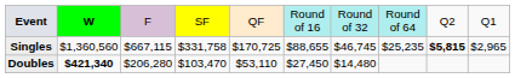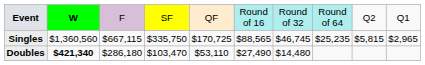Singles | column 4: $331,758 -> $335,750
Singles | column 6: $88,655 -> $88,565
Singles | column 9: bold -> normal
Doubles | column 3: $206,280 -> $286,180
Doubles | column 6: $27,450 -> $27,490
